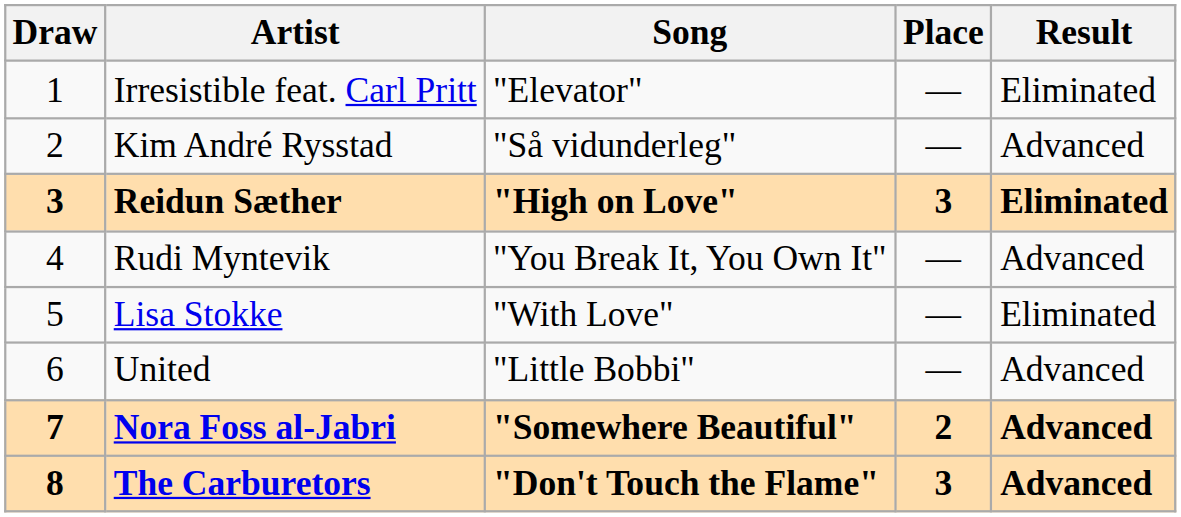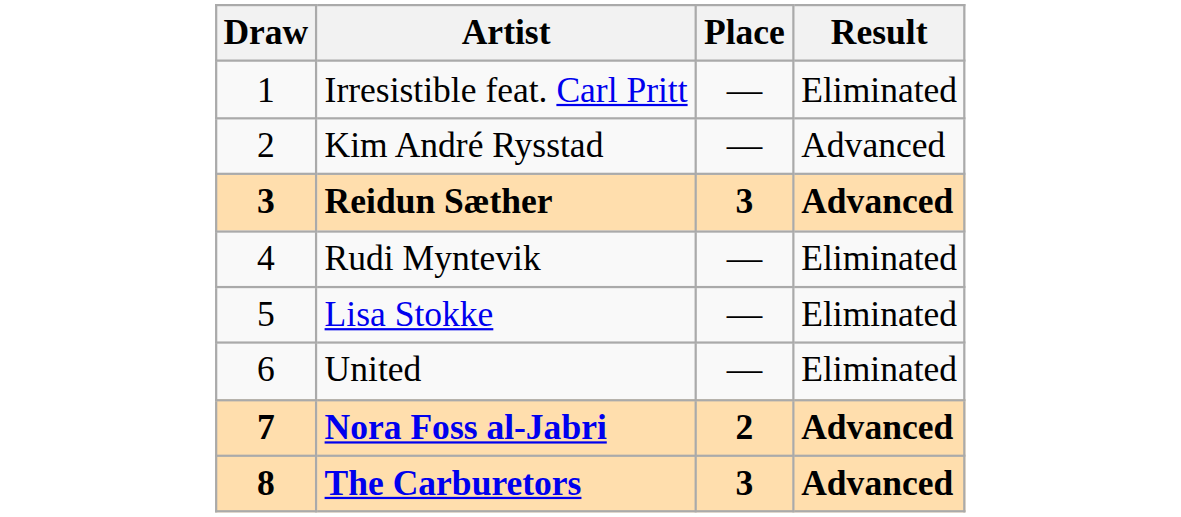- column: Song | "Elevator" | "Så vidunderleg" | "High on Love" | "You Break It, You Own It" | "With Love" | "Little Bobbi" | "Somewhere Beautiful" | "Don't Touch the Flame"
Reidun Sæther | Result: Eliminated -> Advanced
Rudi Myntevik | Result: Advanced -> Eliminated
United | Result: Advanced -> Eliminated
